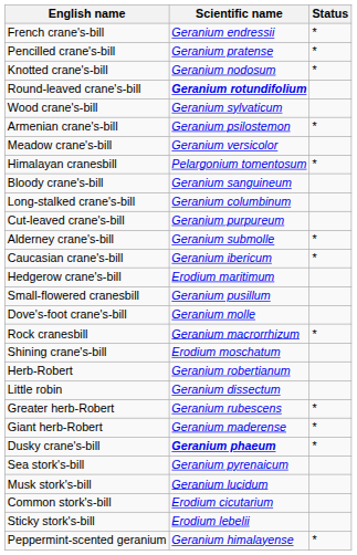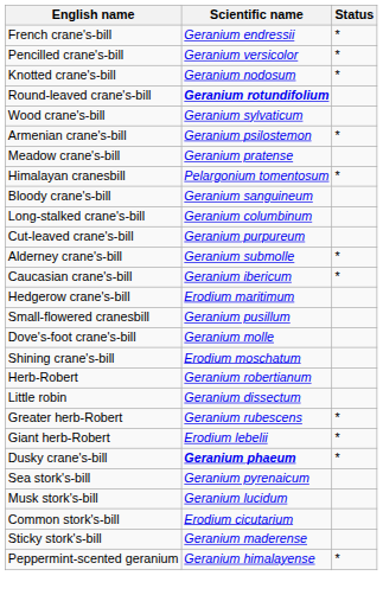Pencilled crane's-bill | Scientific name: Geranium pratense -> Geranium versicolor
Meadow crane's-bill | Scientific name: Geranium versicolor -> Geranium pratense
- row: Rock cranesbill | Geranium macrorrhizum | *
Giant herb-Robert | Scientific name: Geranium maderense -> Erodium lebelii
Sticky stork's-bill | Scientific name: Erodium lebelii -> Geranium maderense
